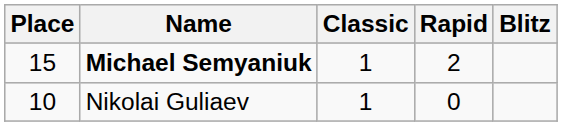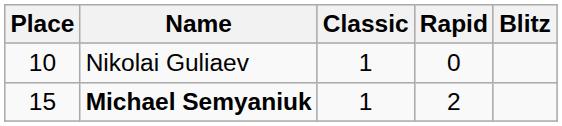rows swapped: Nikolai Guliaev <-> Michael Semyaniuk
